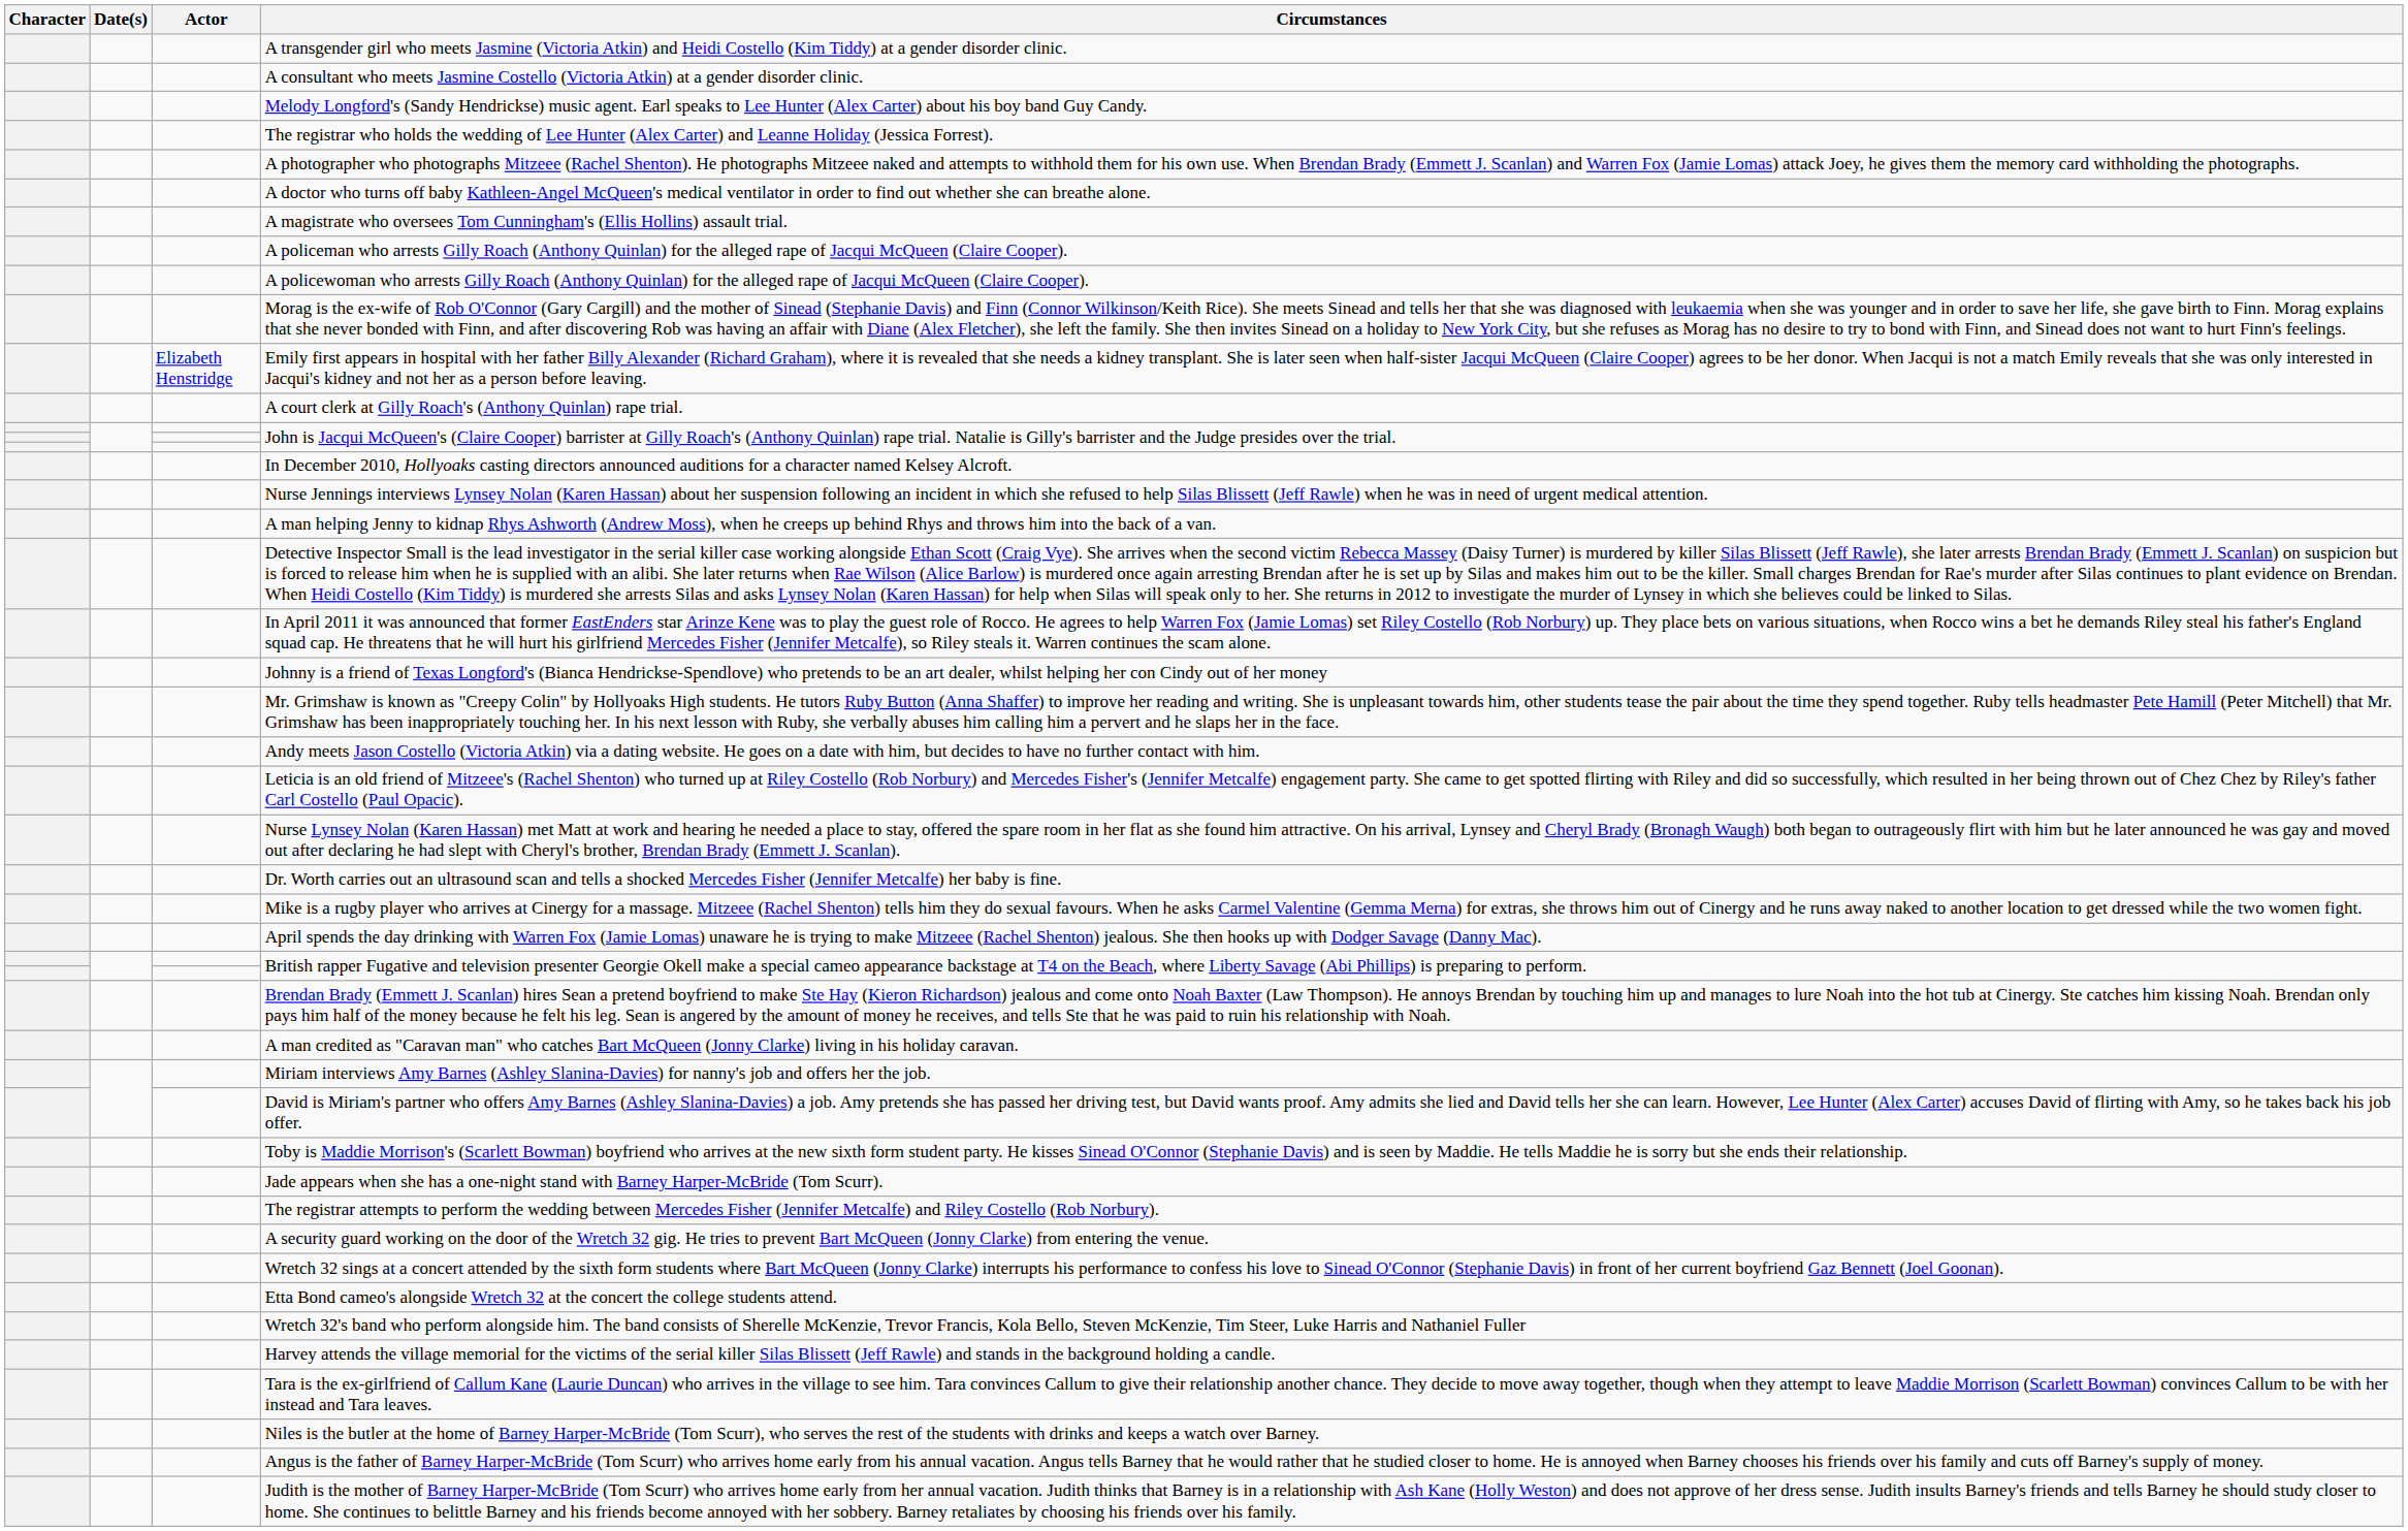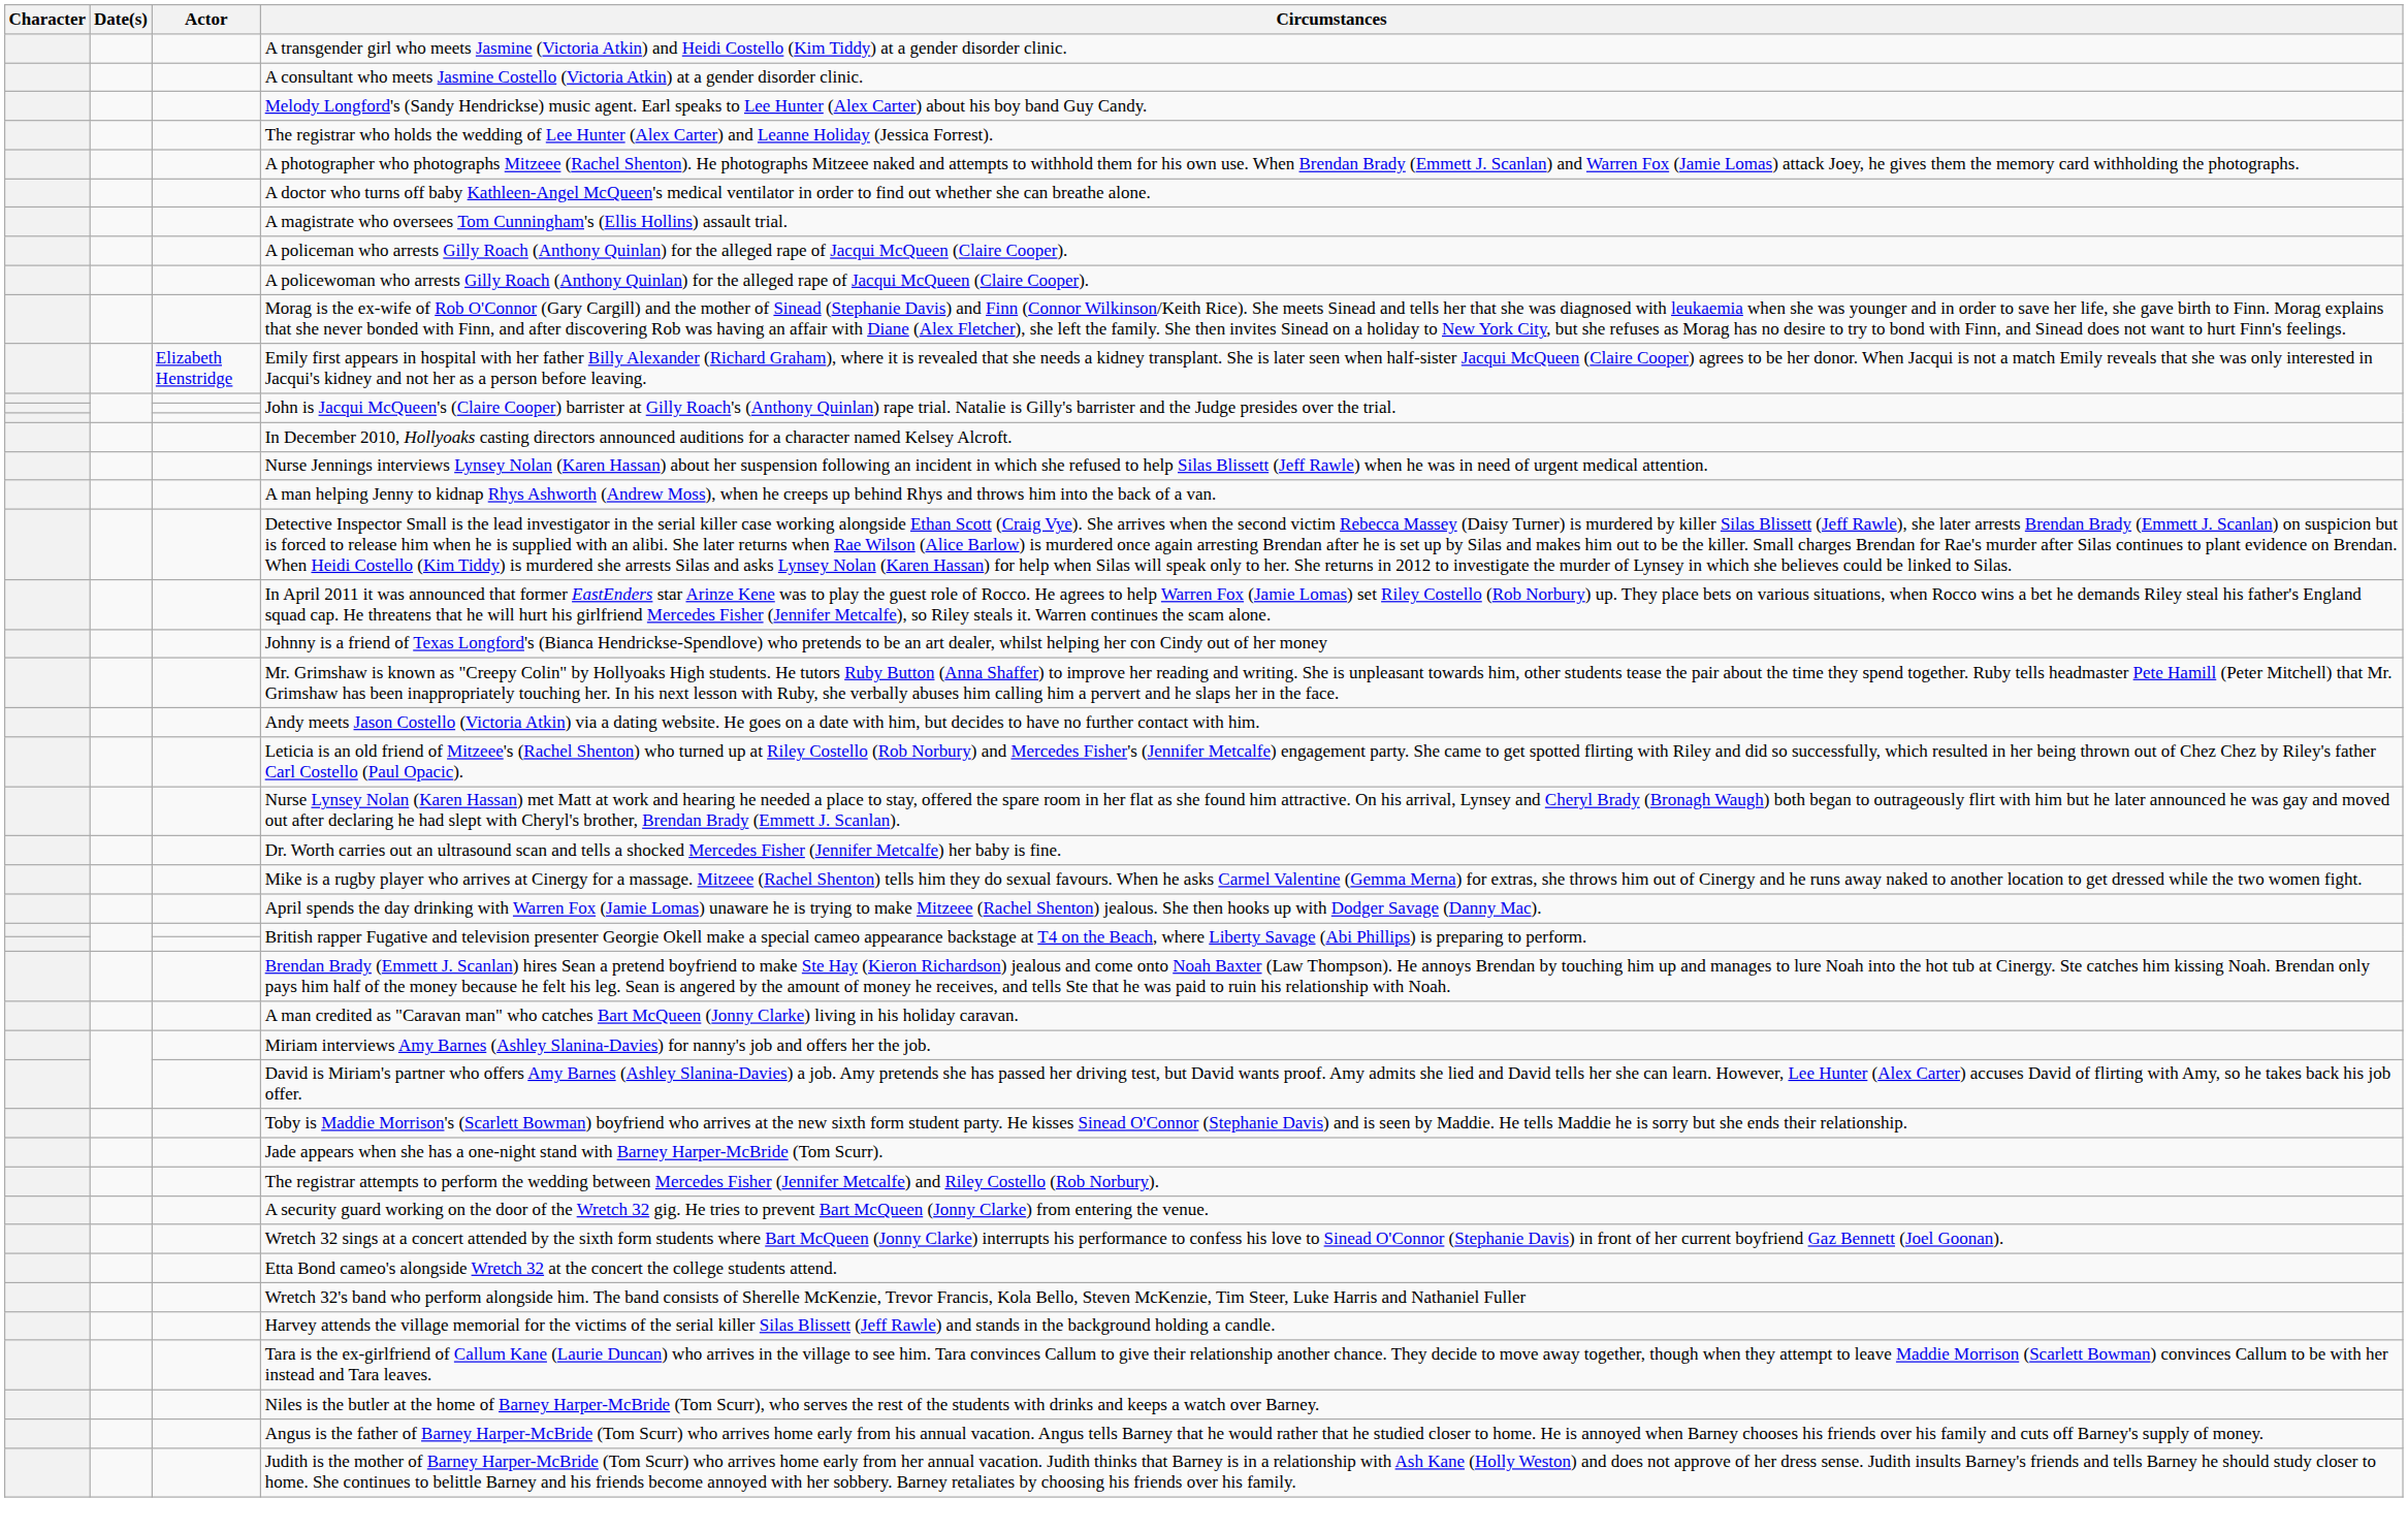- row: A court clerk at Gilly Roach's (Anthony Quinlan) rape trial.
